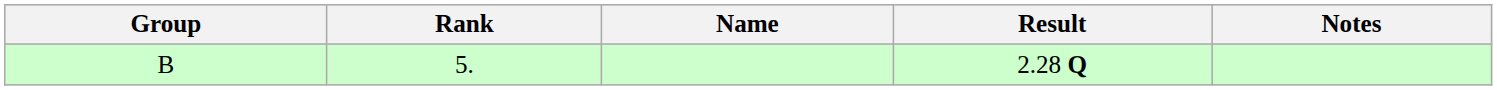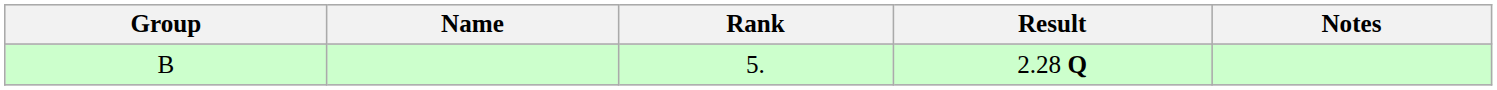columns swapped: Rank <-> Name
